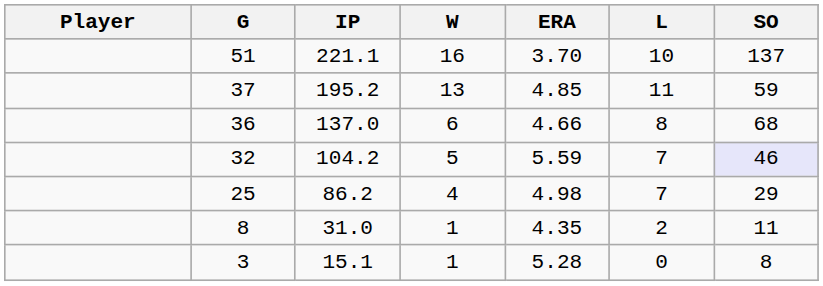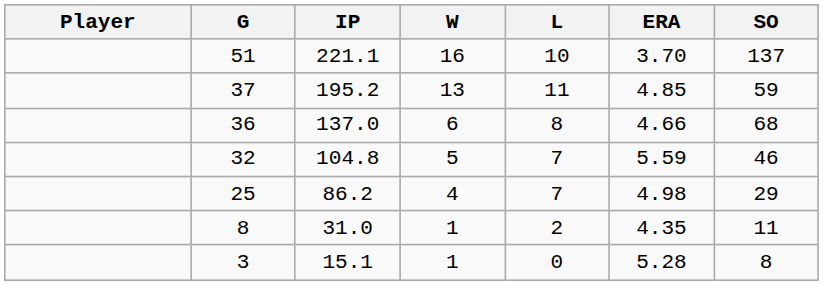columns swapped: L <-> ERA
32 | IP: 104.2 -> 104.8
32 | SO: lavender background -> no background
